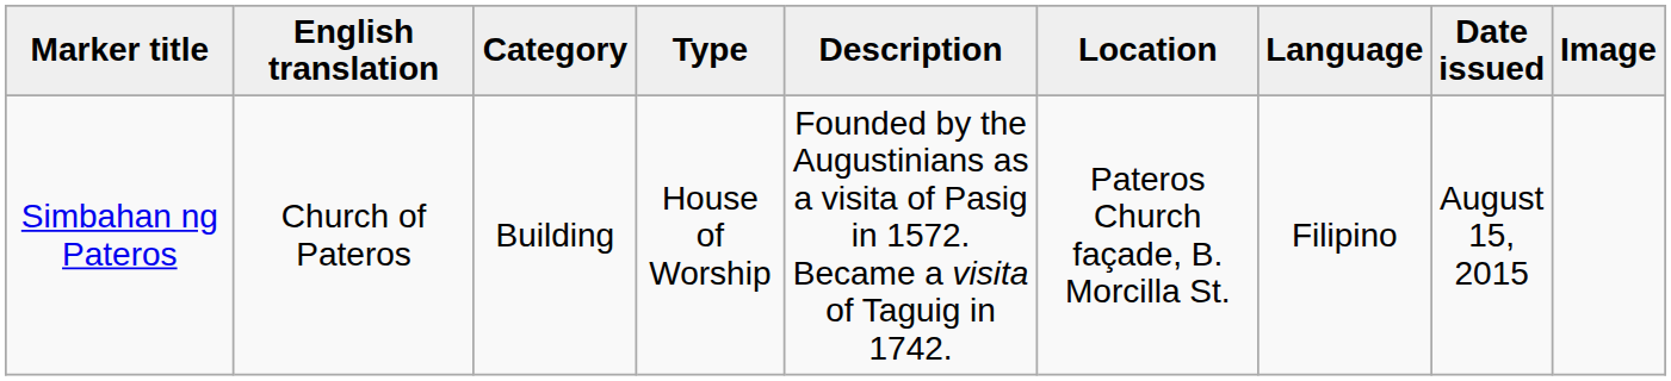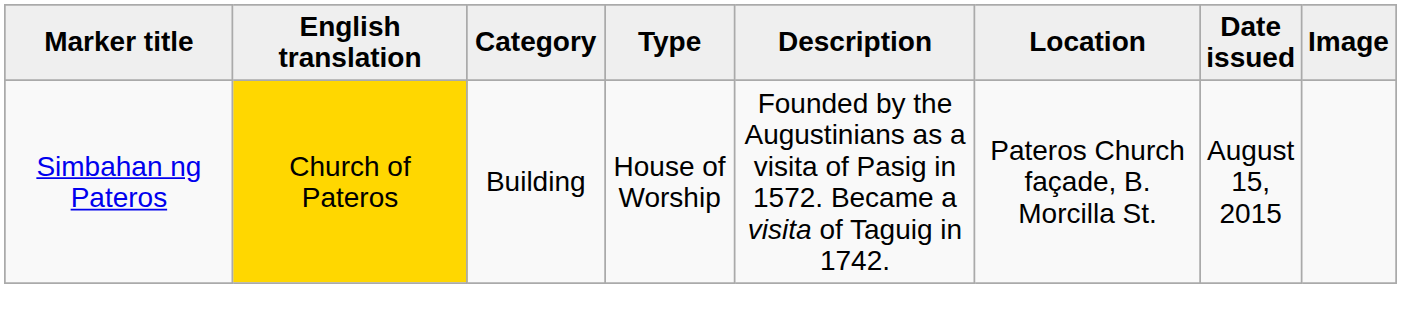- column: Language | Filipino
Simbahan ng Pateros | English translation: no background -> gold background
